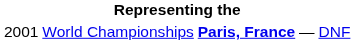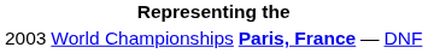World Championships | column 1: 2001 -> 2003
